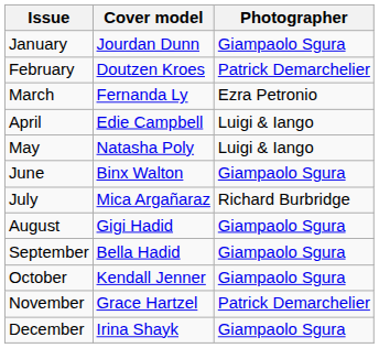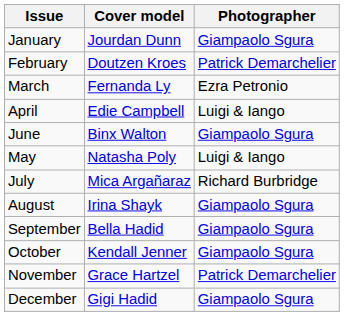rows swapped: May <-> June
August | Cover model: Gigi Hadid -> Irina Shayk
December | Cover model: Irina Shayk -> Gigi Hadid
